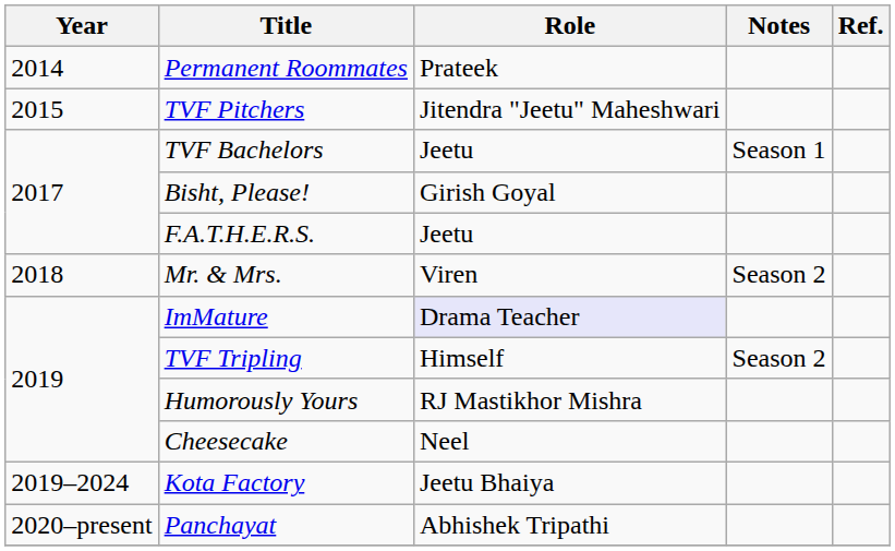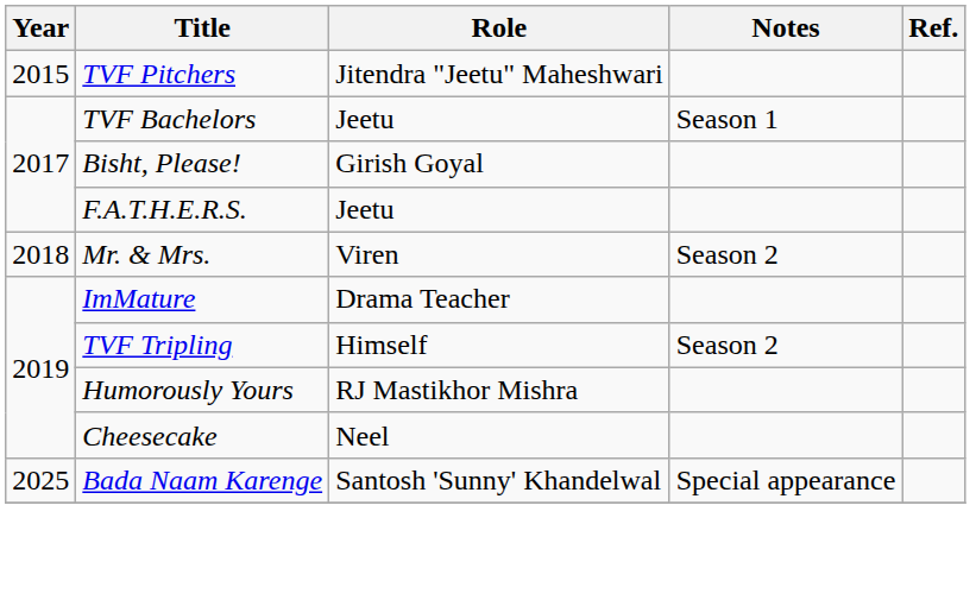- row: 2014 | Permanent Roommates | Prateek
ImMature | Role: lavender background -> no background
- row: 2019–2024 | Kota Factory | Jeetu Bhaiya
- row: 2020–present | Panchayat | Abhishek Tripathi
+ row: 2025 | Bada Naam Karenge | Santosh 'Sunny' Khandelwal | Special appearance
